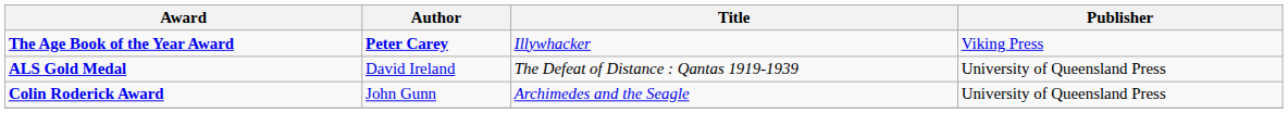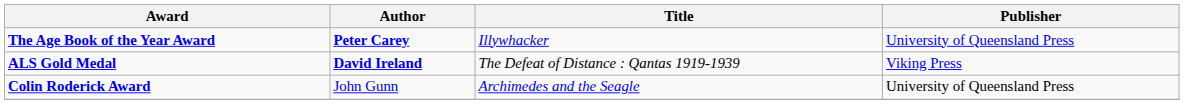The Age Book of the Year Award | Publisher: Viking Press -> University of Queensland Press
ALS Gold Medal | Author: normal -> bold
ALS Gold Medal | Publisher: University of Queensland Press -> Viking Press
